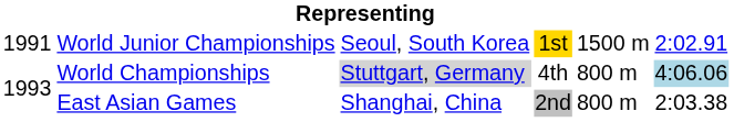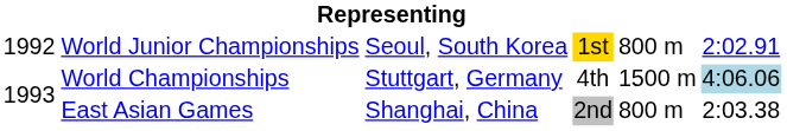World Junior Championships | column 1: 1991 -> 1992
World Junior Championships | column 5: 1500 m -> 800 m
World Championships | column 3: lightgrey background -> no background
World Championships | column 5: 800 m -> 1500 m
